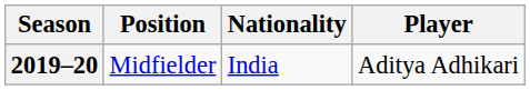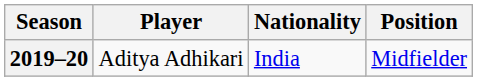columns swapped: Player <-> Position
